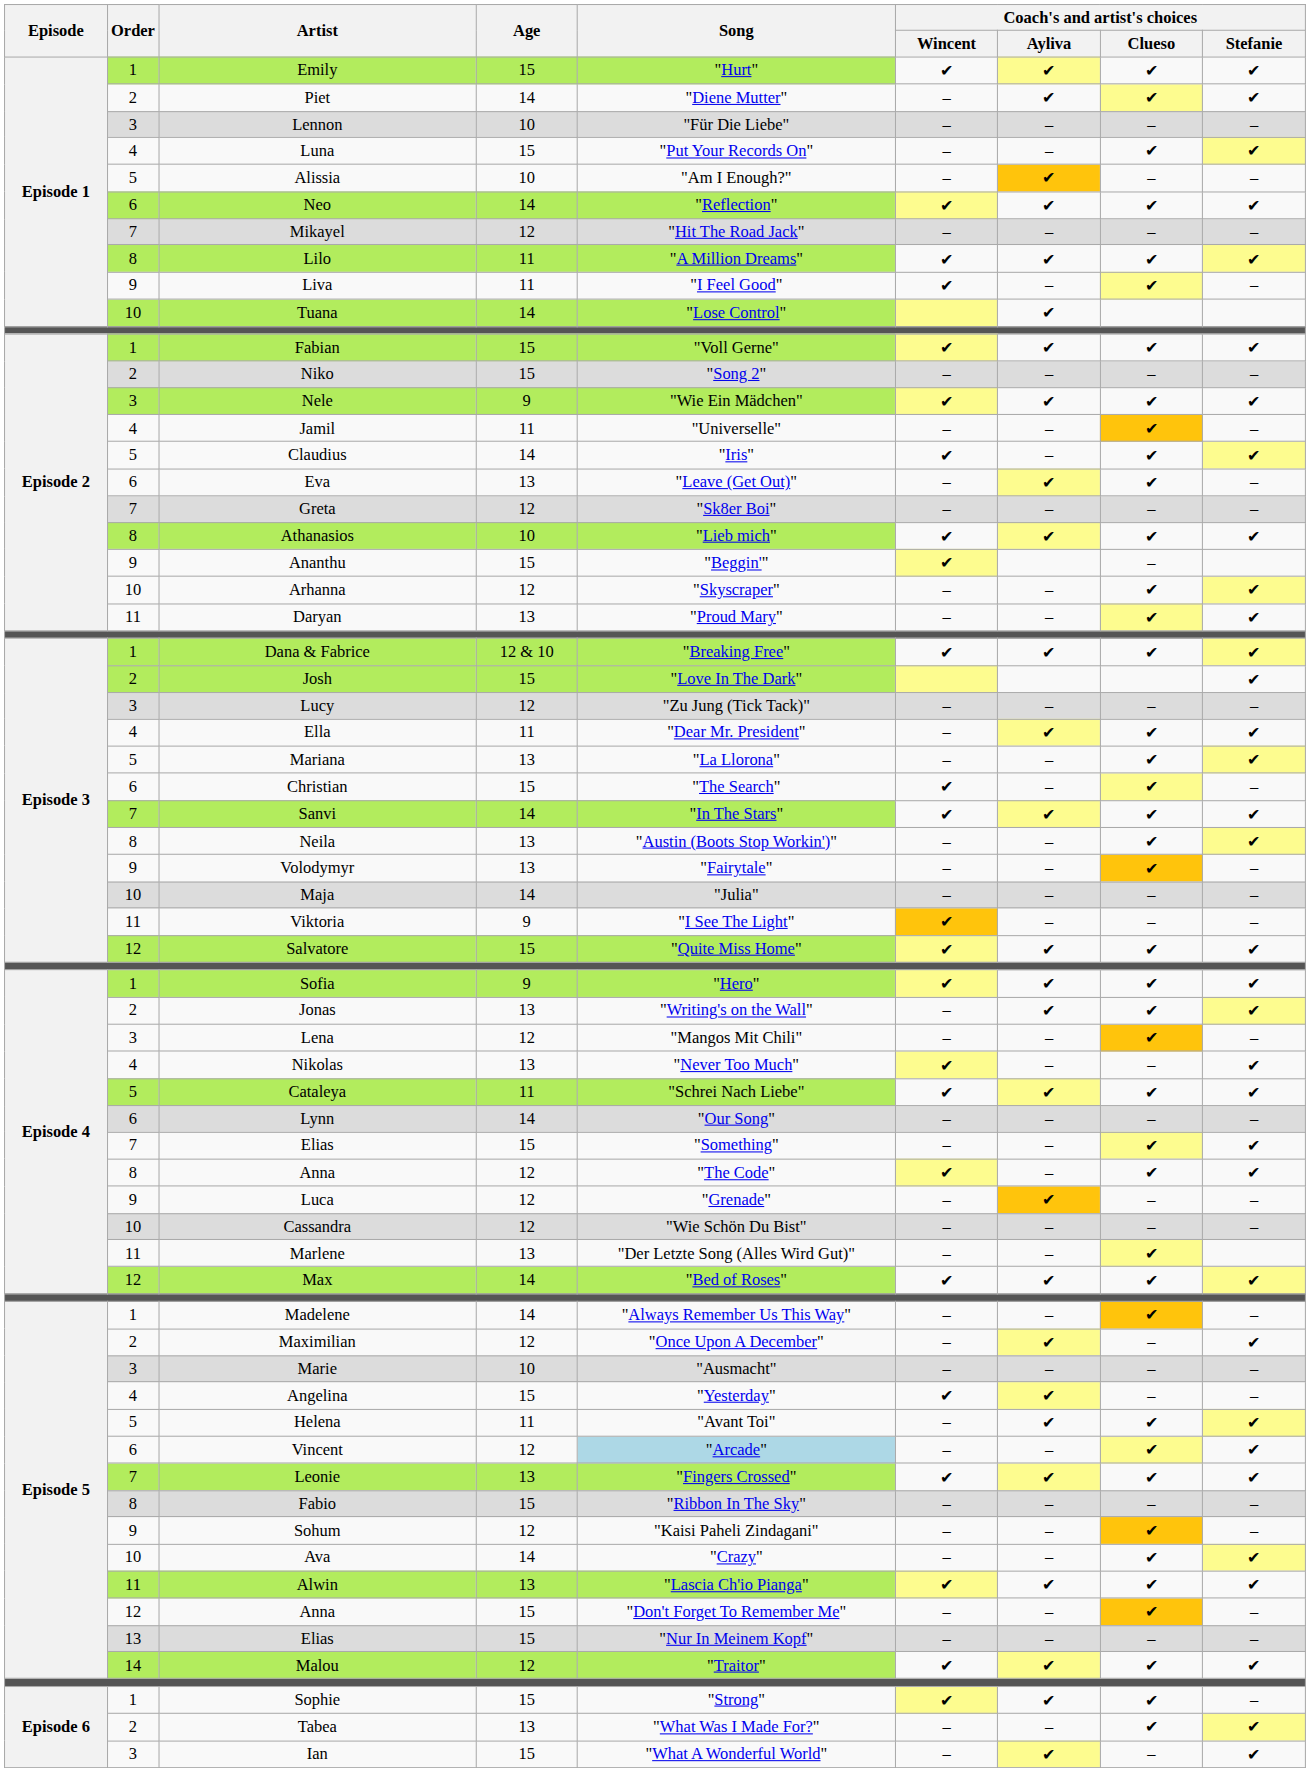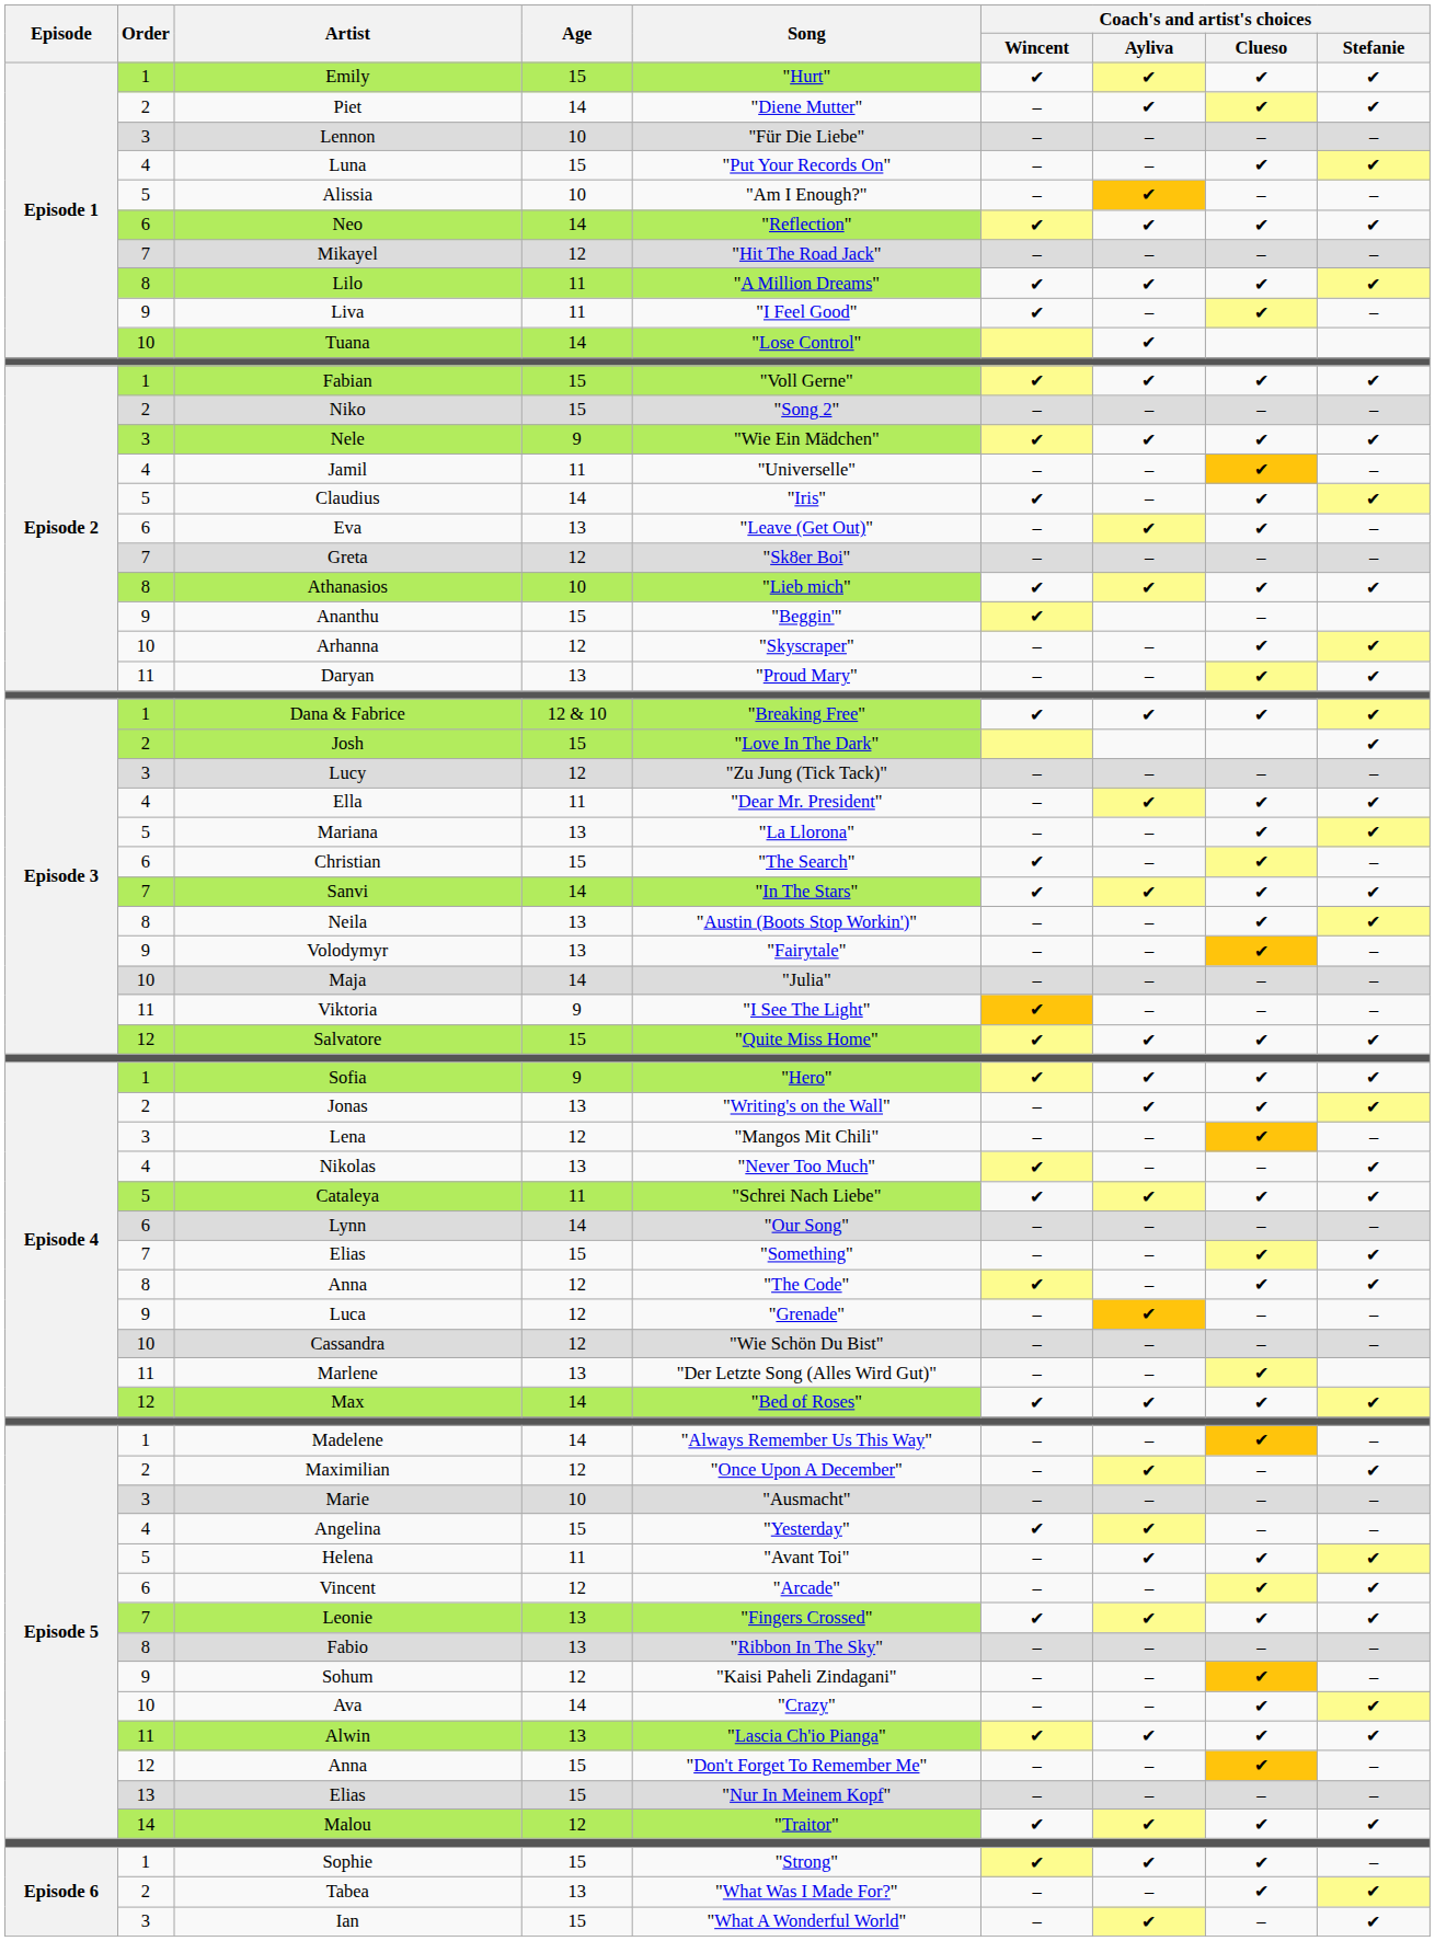Vincent | Song: lightblue background -> no background
Fabio | Age: 15 -> 13
